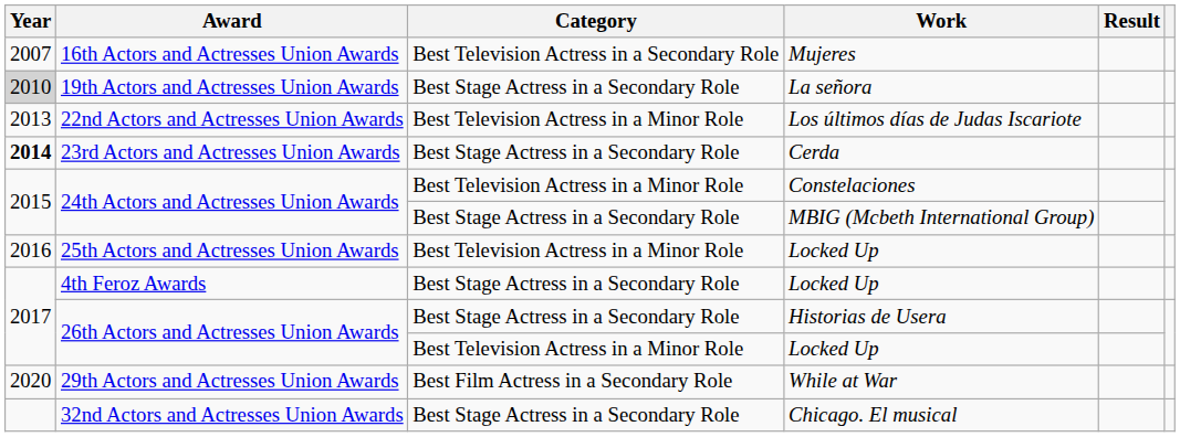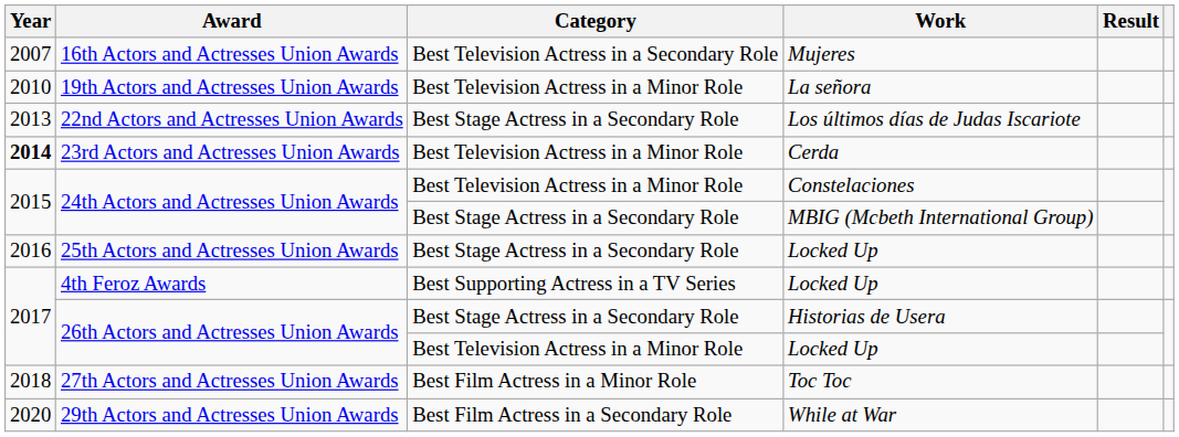19th Actors and Actresses Union Awards | Year: lightgrey background -> no background
19th Actors and Actresses Union Awards | Category: Best Stage Actress in a Secondary Role -> Best Television Actress in a Minor Role
22nd Actors and Actresses Union Awards | Category: Best Television Actress in a Minor Role -> Best Stage Actress in a Secondary Role
23rd Actors and Actresses Union Awards | Category: Best Stage Actress in a Secondary Role -> Best Television Actress in a Minor Role
25th Actors and Actresses Union Awards | Category: Best Television Actress in a Minor Role -> Best Stage Actress in a Secondary Role
4th Feroz Awards | Category: Best Stage Actress in a Secondary Role -> Best Supporting Actress in a TV Series
+ row: 2018 | 27th Actors and Actresses Union Awards | Best Film Actress in a Minor Role | Toc Toc
- row: 32nd Actors and Actresses Union Awards | Best Stage Actress in a Secondary Role | Chicago. El musical
